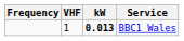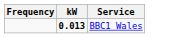- column: VHF | 1
